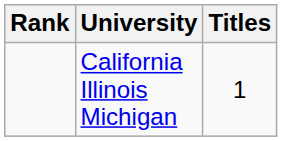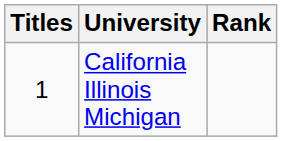columns swapped: Rank <-> Titles
